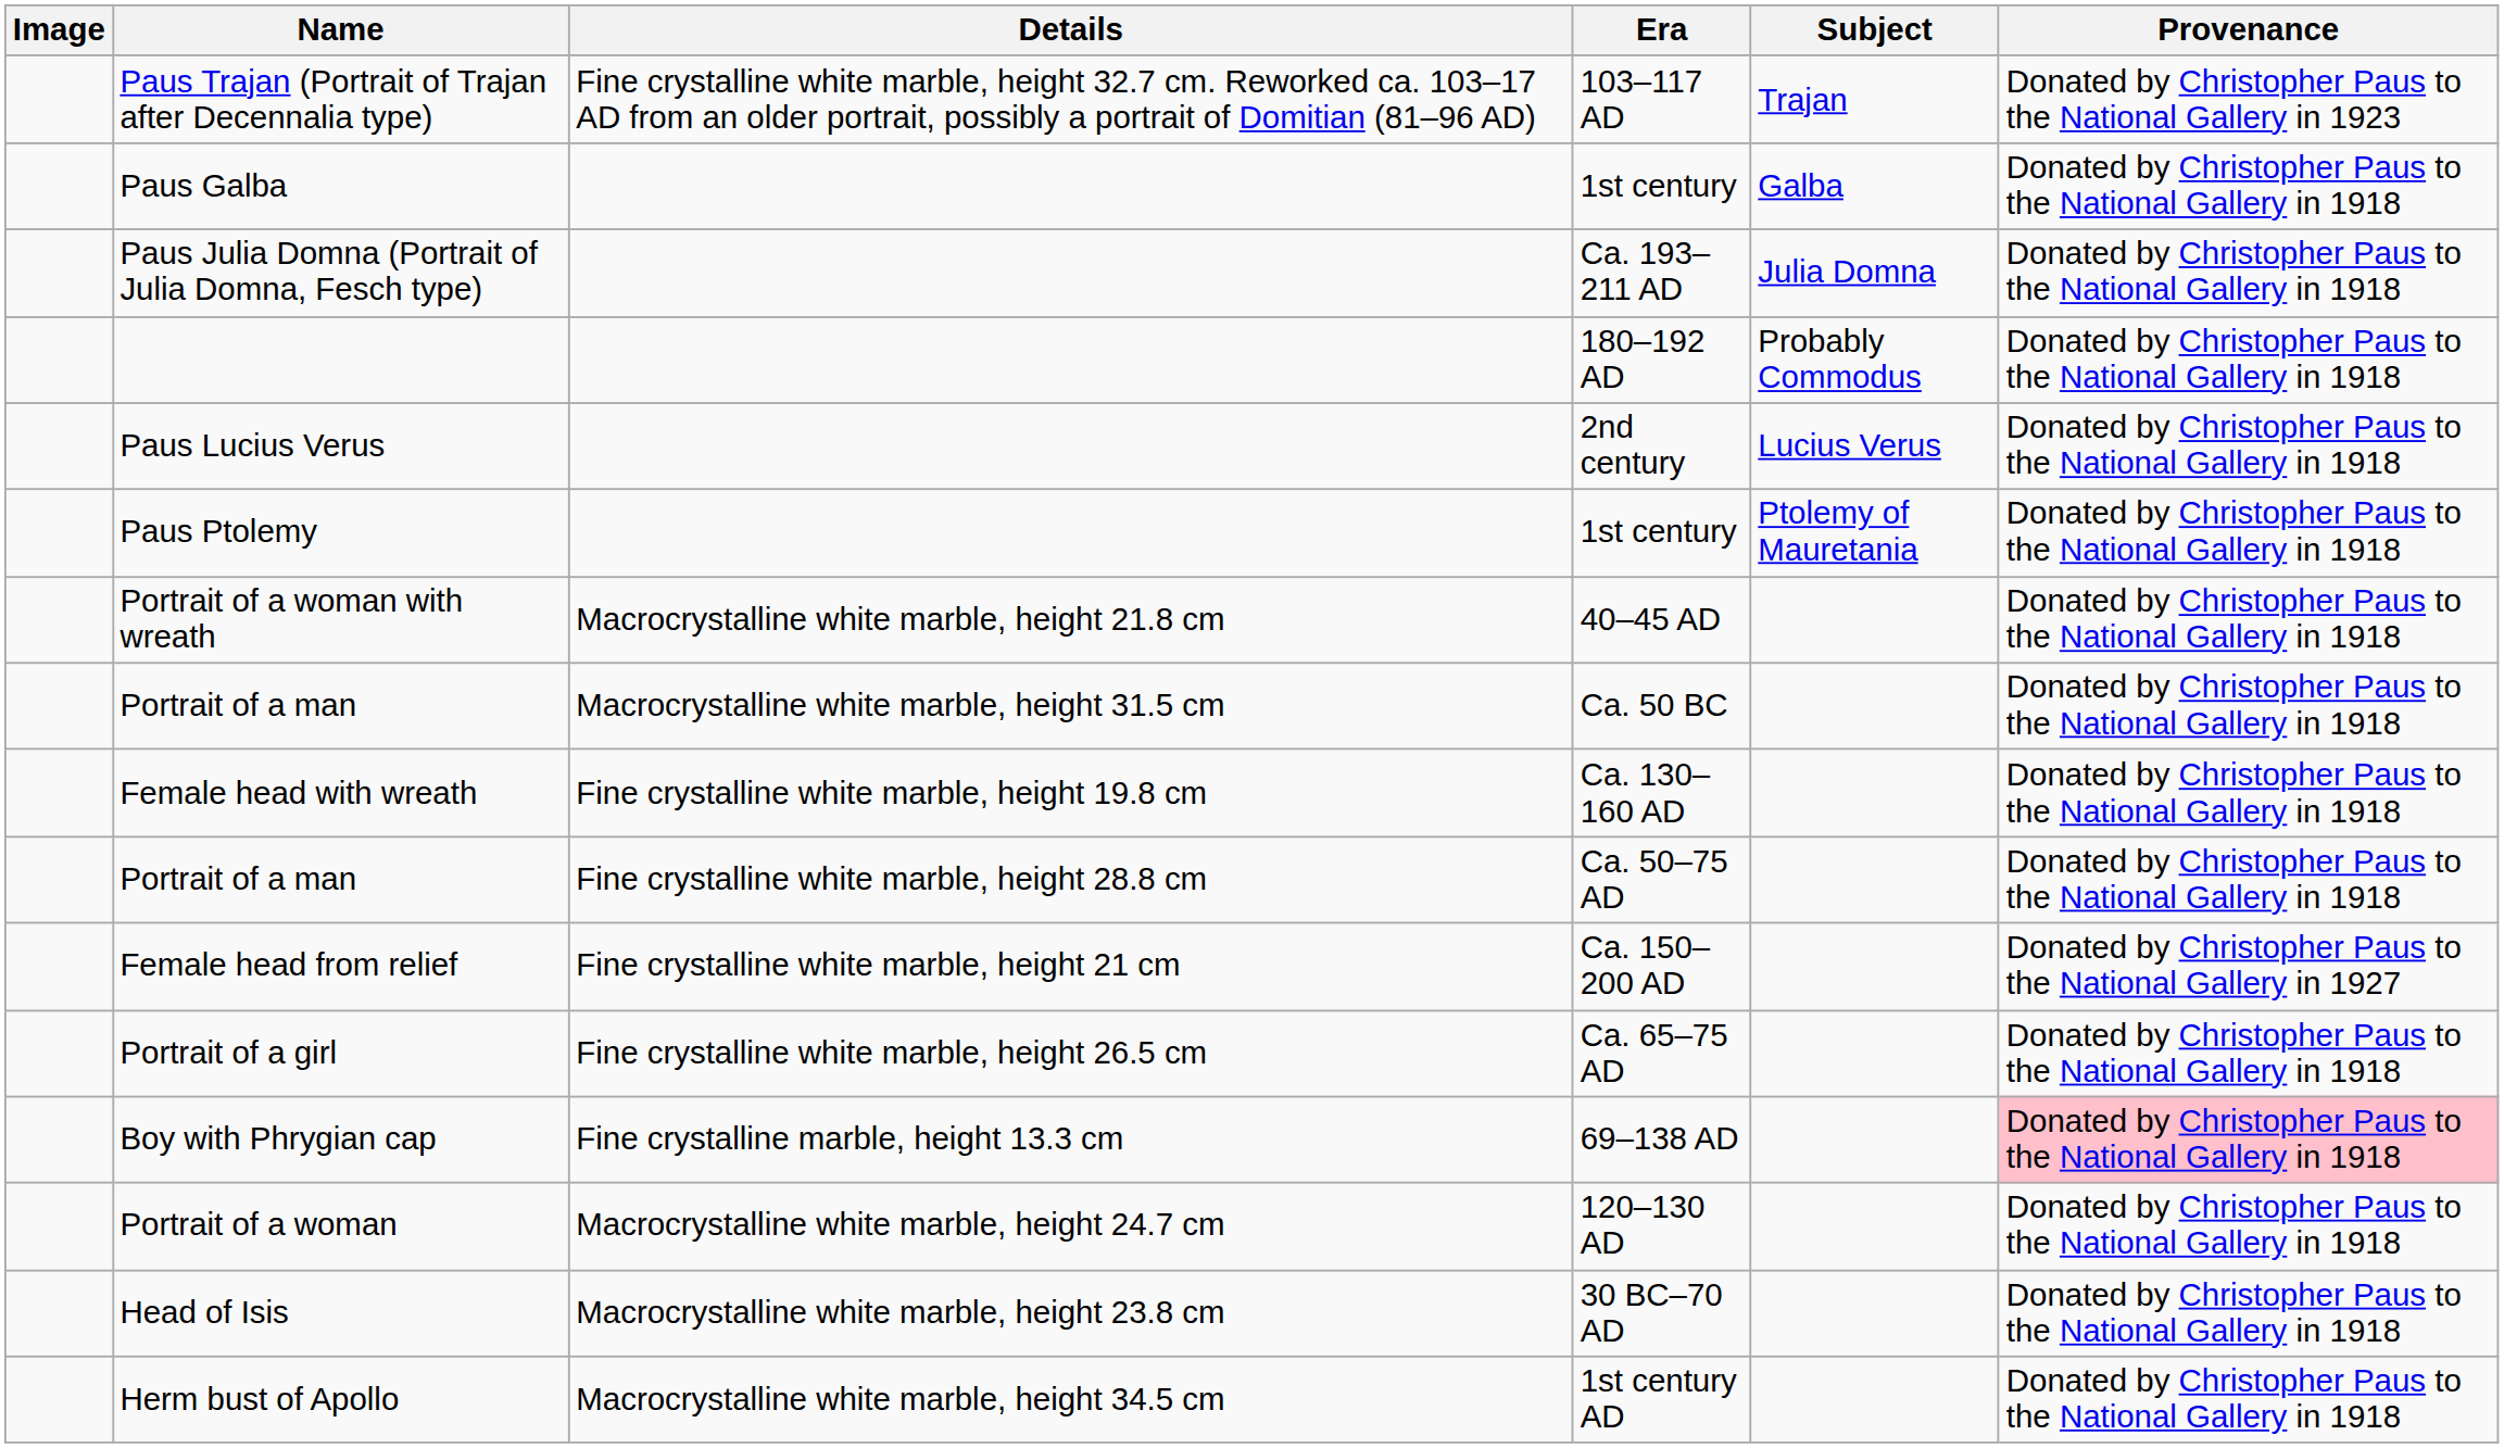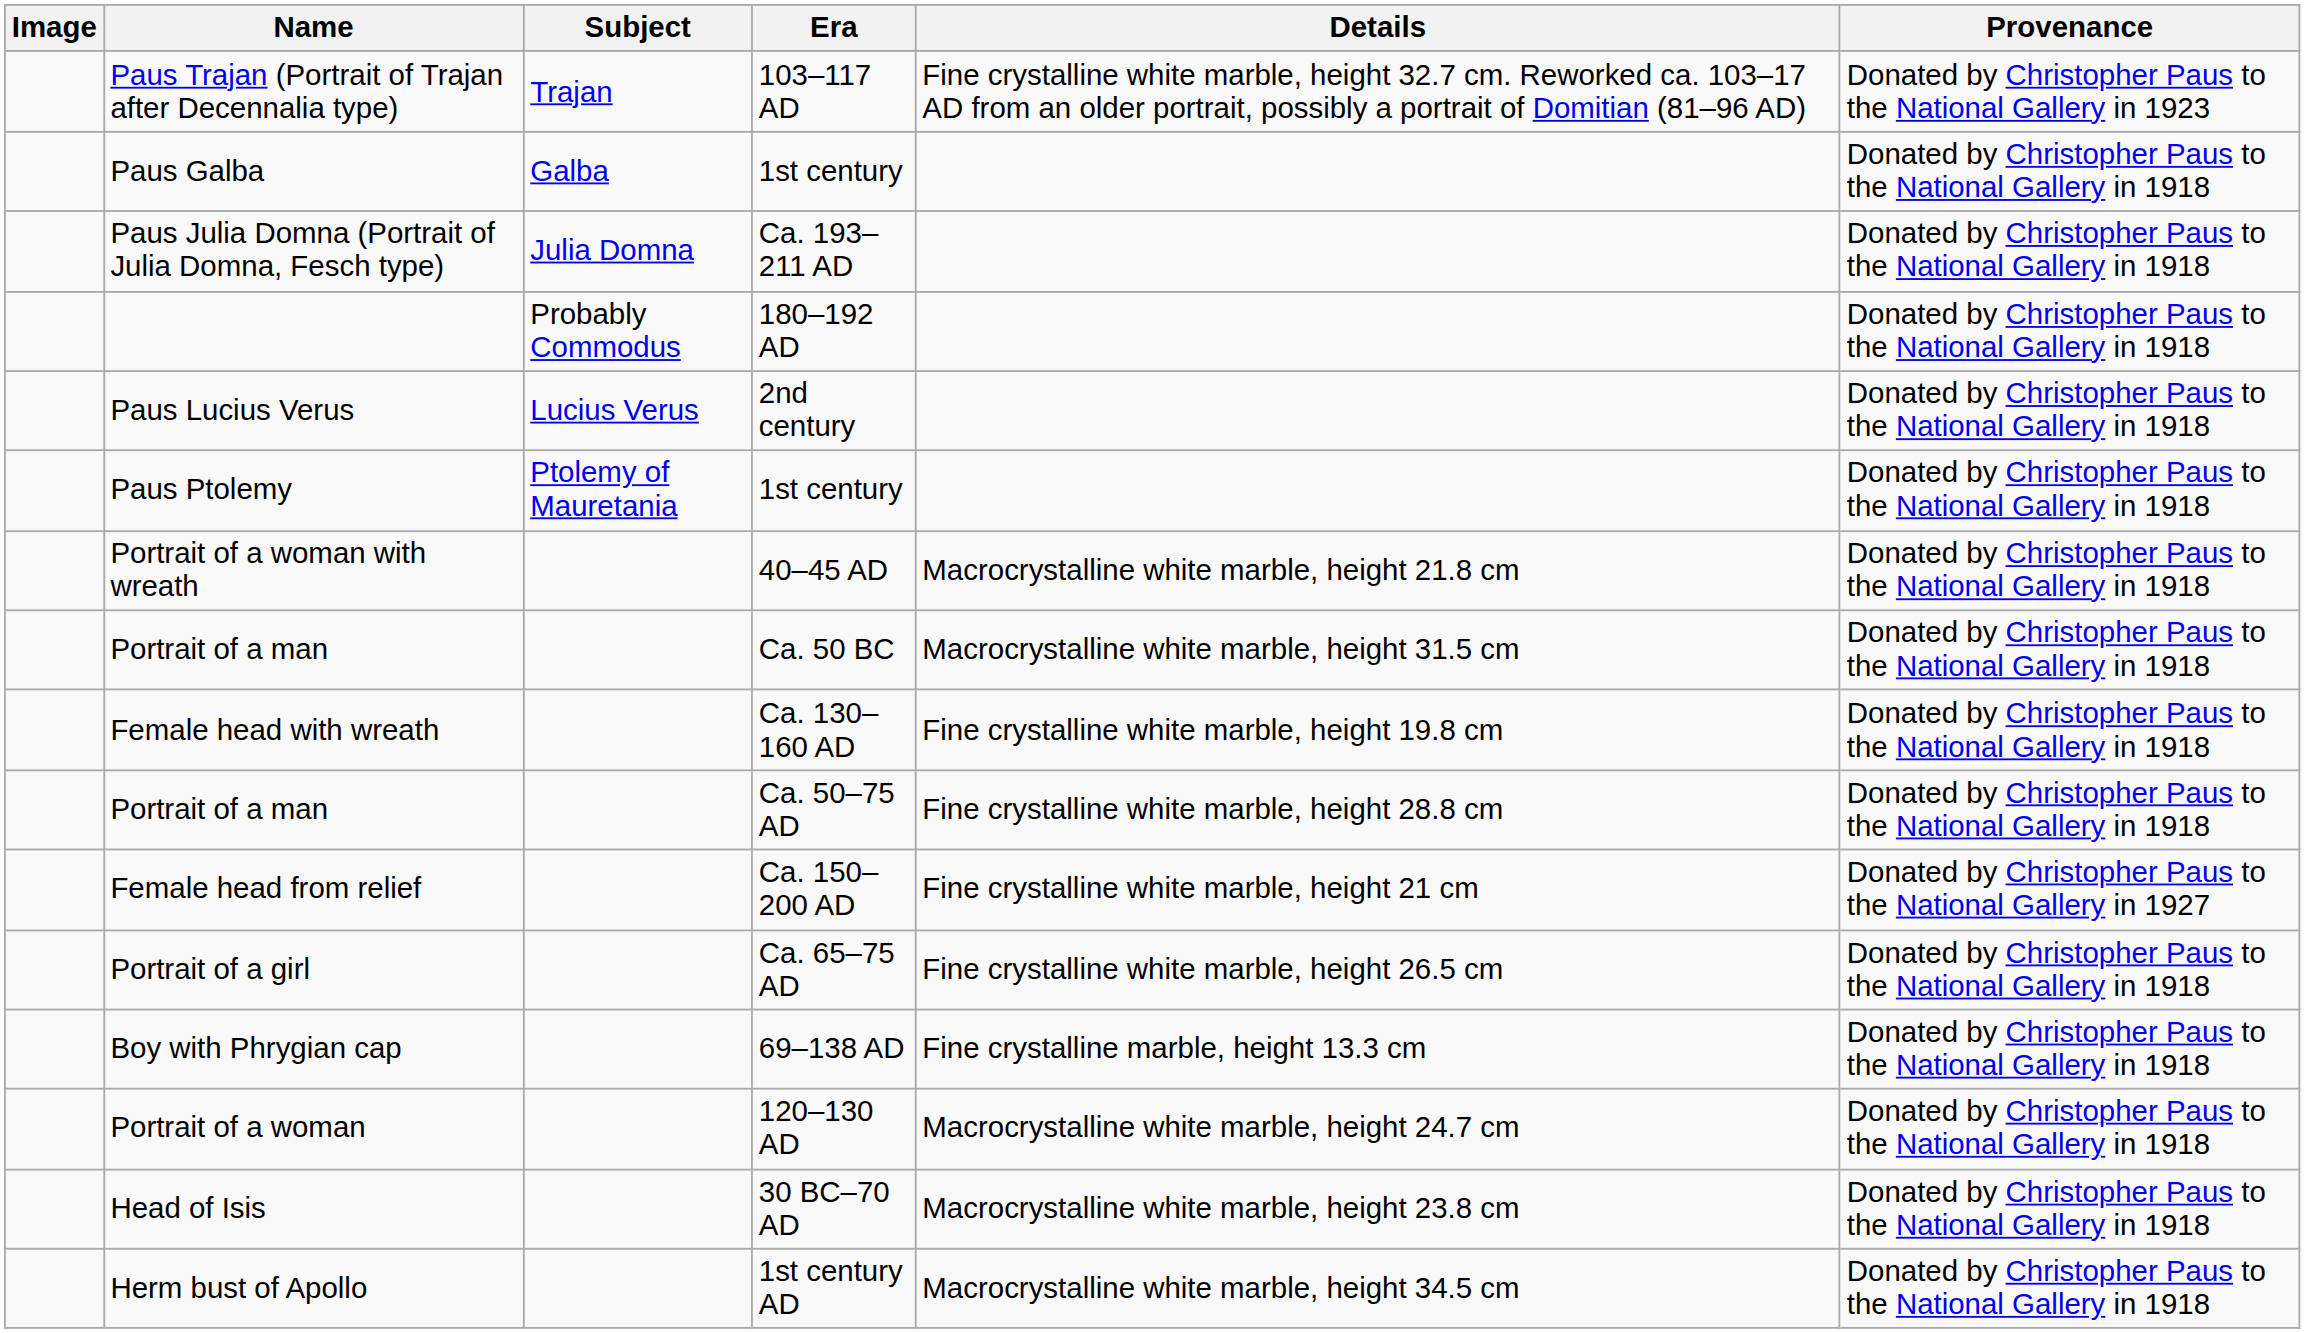columns swapped: Subject <-> Details
Boy with Phrygian cap | Provenance: pink background -> no background
